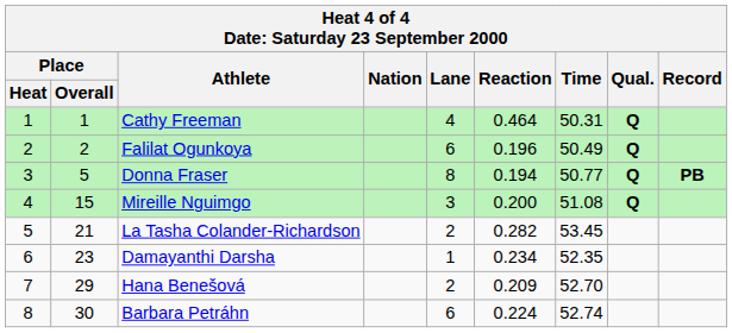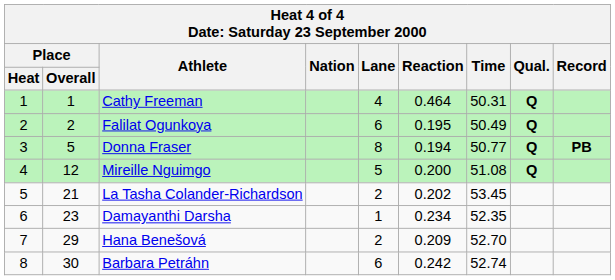Falilat Ogunkoya | Reaction: 0.196 -> 0.195
Mireille Nguimgo | Place / Overall: 15 -> 12
Mireille Nguimgo | Lane: 3 -> 5
La Tasha Colander-Richardson | Reaction: 0.282 -> 0.202
Barbara Petráhn | Reaction: 0.224 -> 0.242
